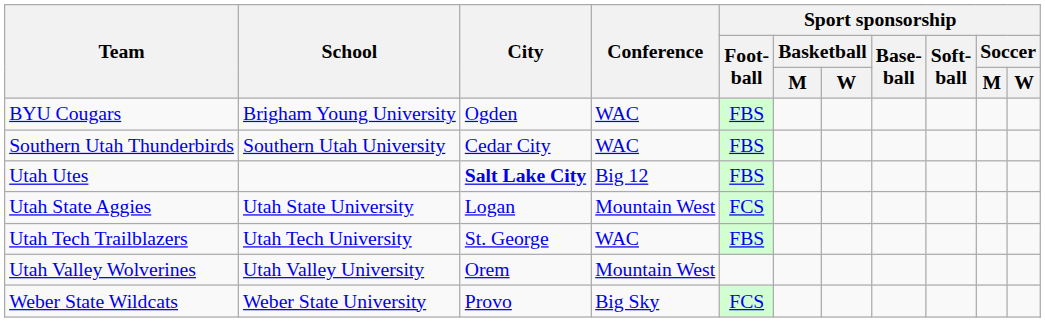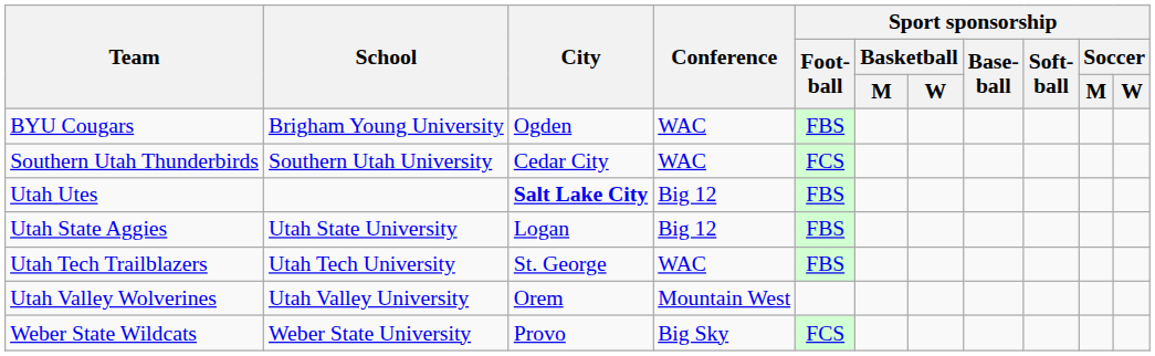Southern Utah Thunderbirds | Sport sponsorship / Foot- ball: FBS -> FCS
Utah State Aggies | Conference: Mountain West -> Big 12
Utah State Aggies | Sport sponsorship / Foot- ball: FCS -> FBS
